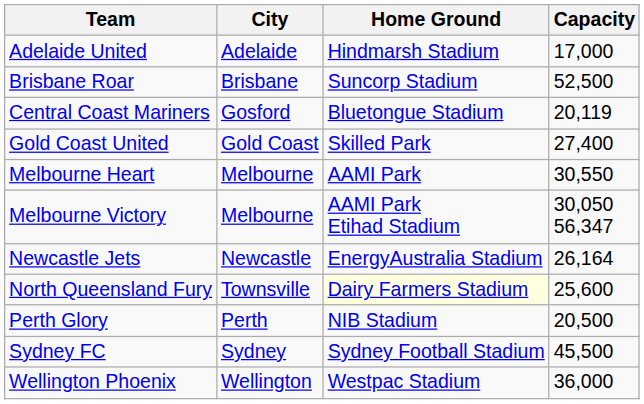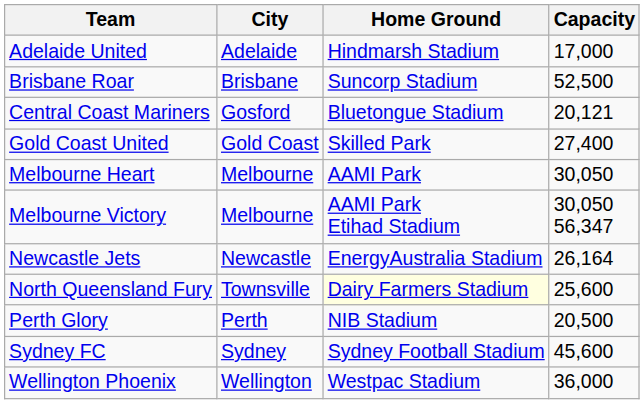Central Coast Mariners | Capacity: 20,119 -> 20,121
Melbourne Heart | Capacity: 30,550 -> 30,050
Sydney FC | Capacity: 45,500 -> 45,600
